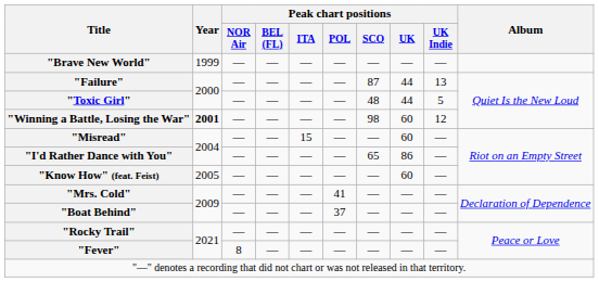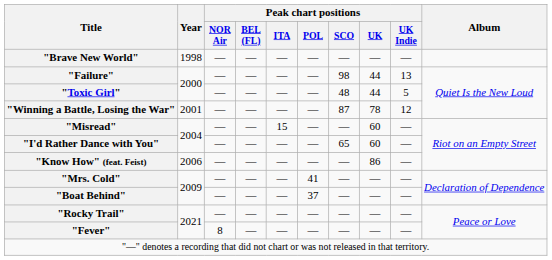"Brave New World" | Year: 1999 -> 1998
"Failure" | Peak chart positions / SCO: 87 -> 98
"Winning a Battle, Losing the War" | Year: bold -> normal
"Winning a Battle, Losing the War" | Peak chart positions / SCO: 98 -> 87
"Winning a Battle, Losing the War" | Peak chart positions / UK: 60 -> 78
"I'd Rather Dance with You" | Peak chart positions / UK: 86 -> 60
"Know How" (feat. Feist) | Year: 2005 -> 2006
"Know How" (feat. Feist) | Peak chart positions / UK: 60 -> 86
